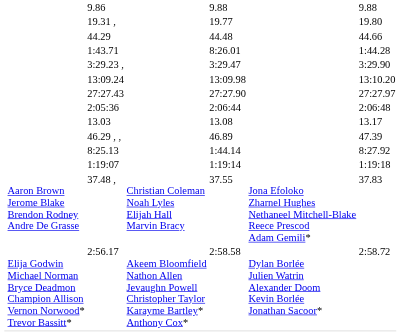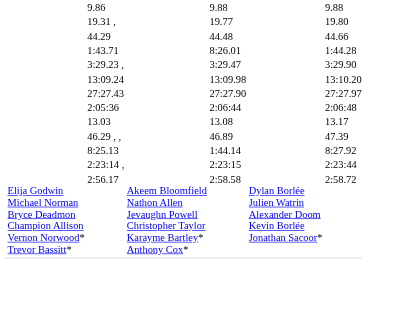- row: 1:19:07 | 1:19:14 | 1:19:18
+ row: 2:23:14 , | 2:23:15 | 2:23:44
- row: Aaron Brown Jerome Blake Brendon Rodney Andre De Grasse | 37.48 , | Christian Coleman Noah Lyles Elijah Hall Marvin Bracy | 37.55 | Jona Efoloko Zharnel Hughes Nethaneel Mitchell-Blake Reece Prescod Adam Gemili* | 37.83
